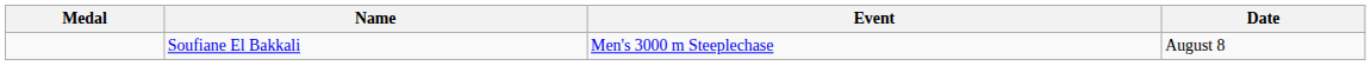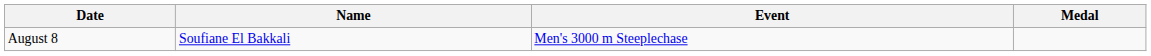columns swapped: Medal <-> Date
